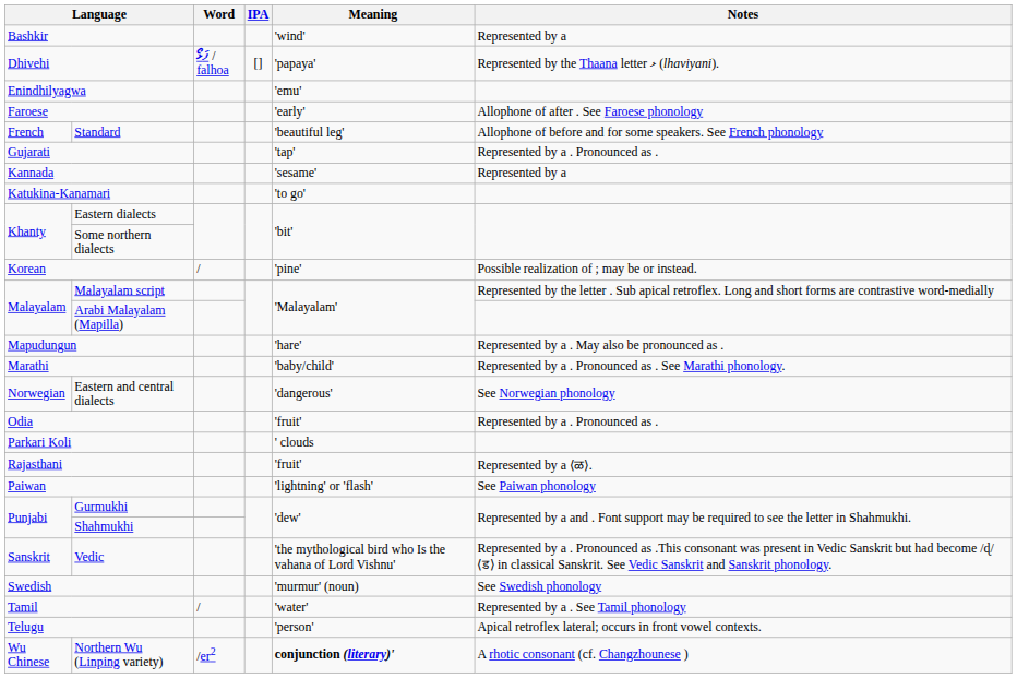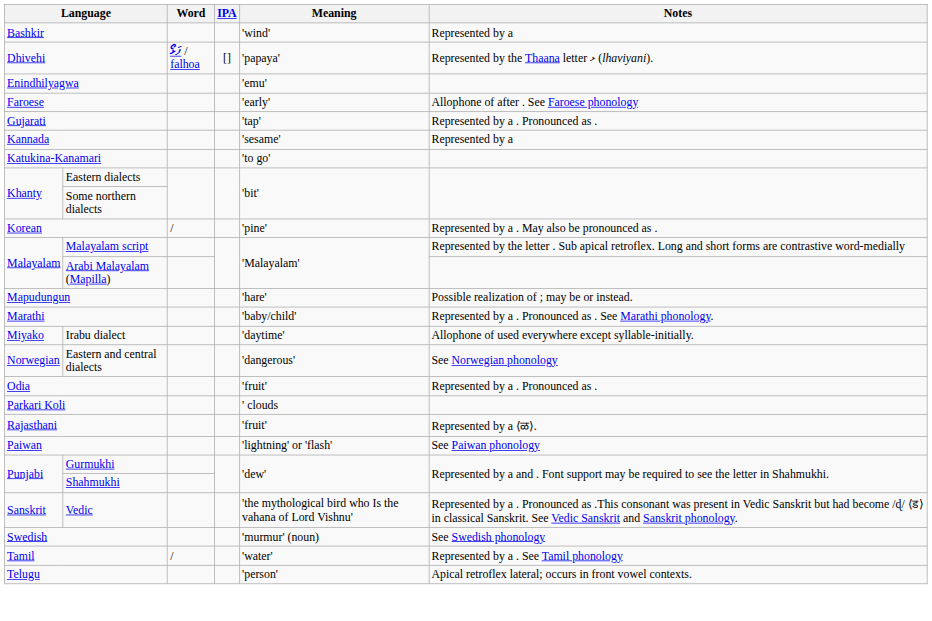- row: French | Standard | 'beautiful leg' | Allophone of before and for some speakers. See French phonology
Korean | Notes: Possible realization of ; may be or instead. -> Represented by a . May also be pronounced as .
Mapudungun | Notes: Represented by a . May also be pronounced as . -> Possible realization of ; may be or instead.
+ row: Miyako | Irabu dialect | 'daytime' | Allophone of used everywhere except syllable-initially.
- row: Wu Chinese | Northern Wu (Linping variety) | /er2 | conjunction (literary)' | A rhotic consonant (cf. Changzhounese )
